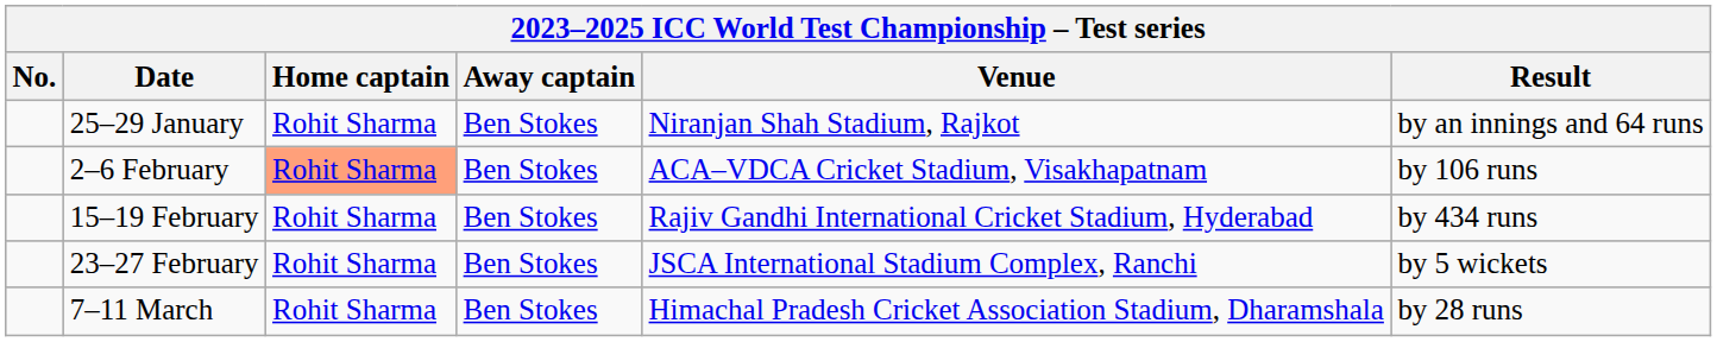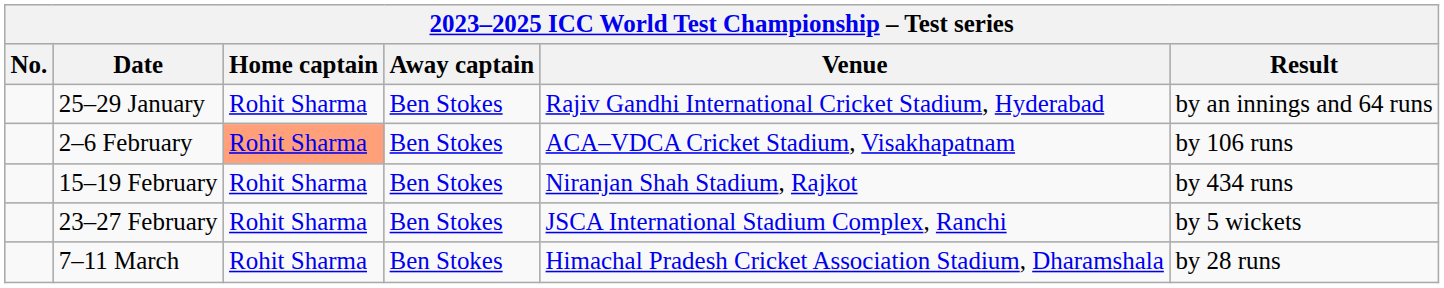25–29 January | Venue: Niranjan Shah Stadium, Rajkot -> Rajiv Gandhi International Cricket Stadium, Hyderabad
15–19 February | Venue: Rajiv Gandhi International Cricket Stadium, Hyderabad -> Niranjan Shah Stadium, Rajkot
